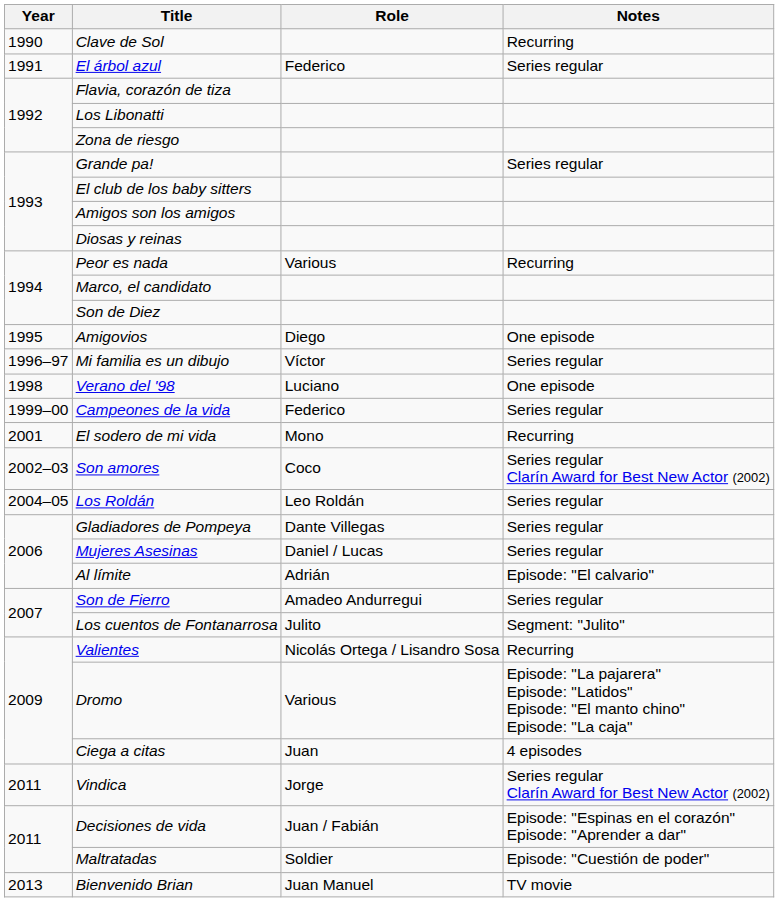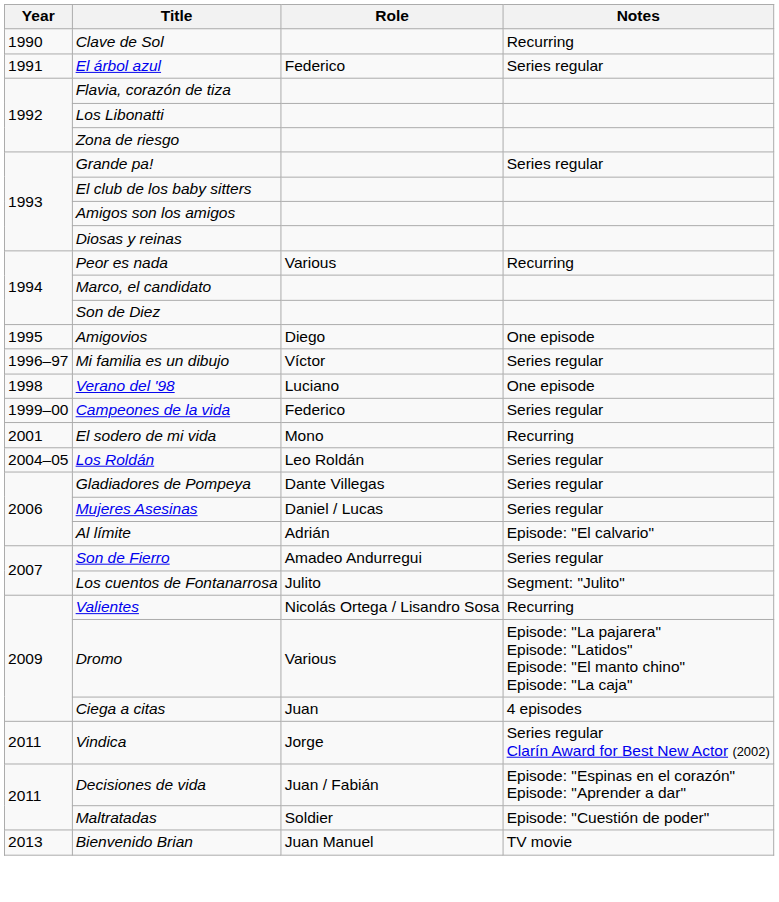- row: 2002–03 | Son amores | Coco | Series regular Clarín Award for Best New Actor (2002)
